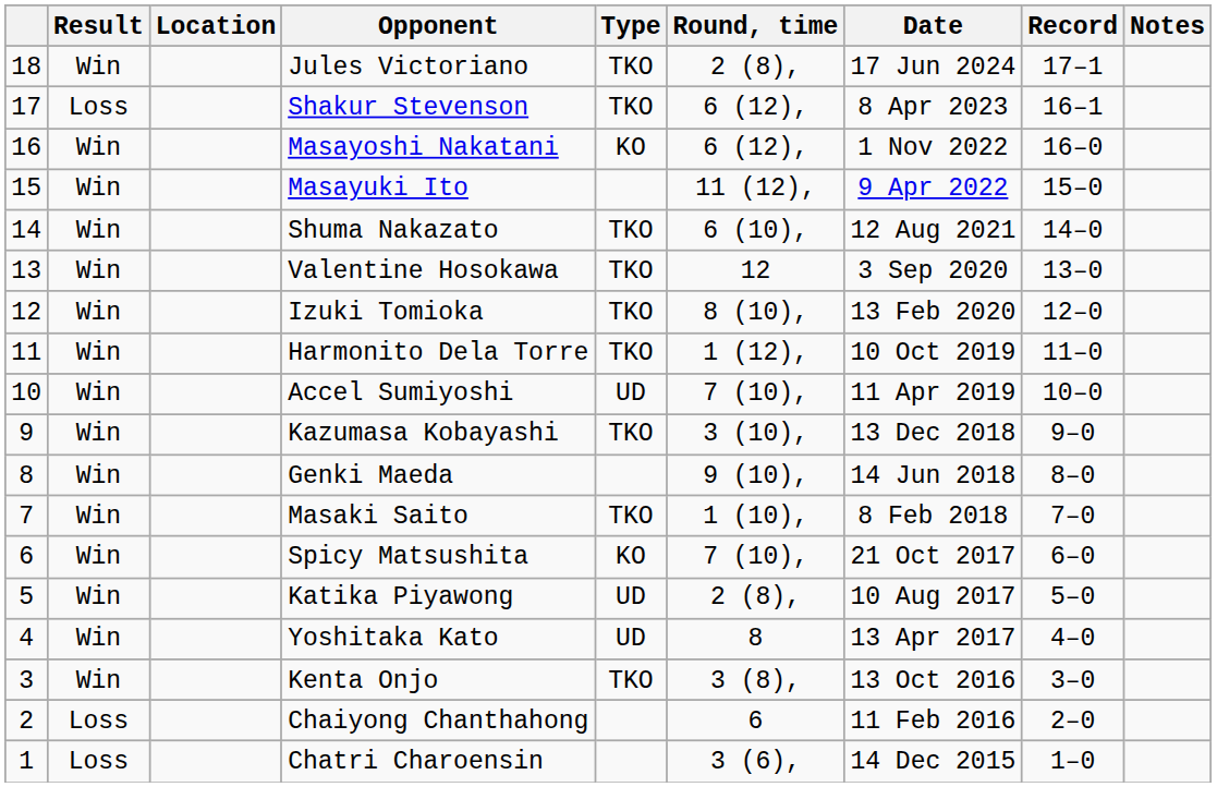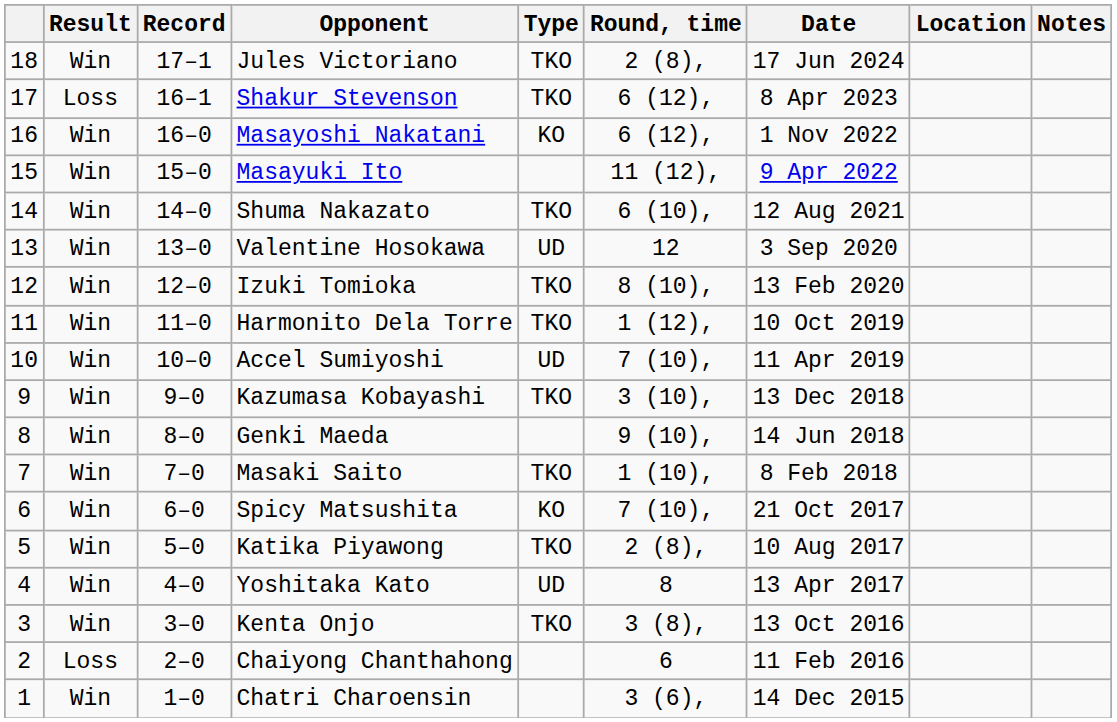columns swapped: Record <-> Location
Valentine Hosokawa | Type: TKO -> UD
Katika Piyawong | Type: UD -> TKO
Chatri Charoensin | Result: Loss -> Win
